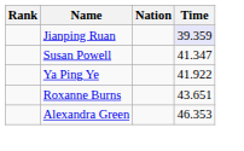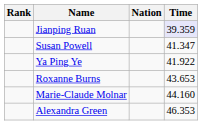Roxanne Burns | Time: 43.651 -> 43.653
+ row: Marie-Claude Molnar | 44.160
